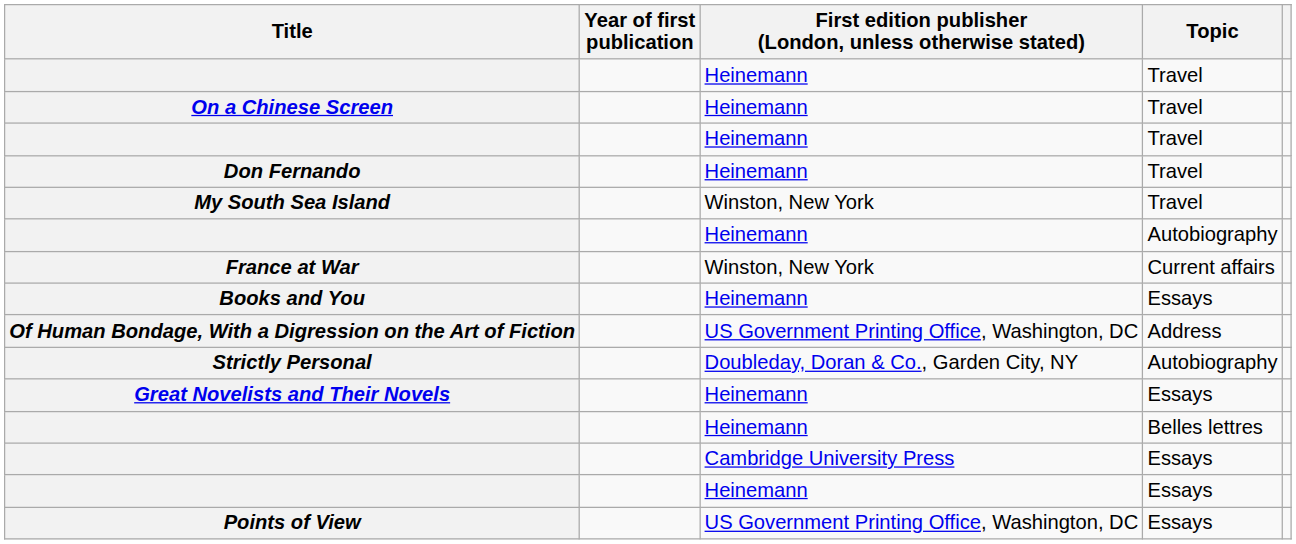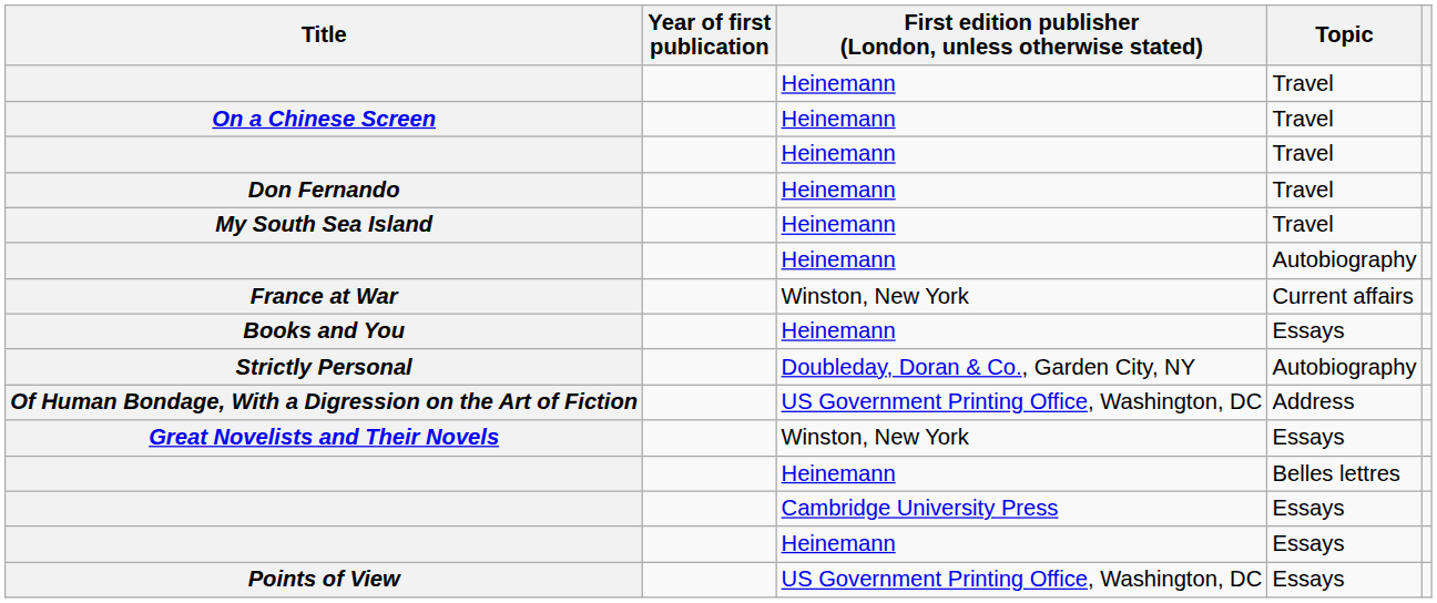My South Sea Island | First edition publisher (London, unless otherwise stated): Winston, New York -> Heinemann
rows swapped: Strictly Personal <-> Of Human Bondage, With a Digression on the Art of Fiction
Great Novelists and Their Novels | First edition publisher (London, unless otherwise stated): Heinemann -> Winston, New York
